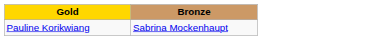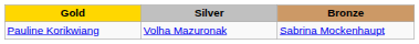+ column: Silver | Volha Mazuronak
